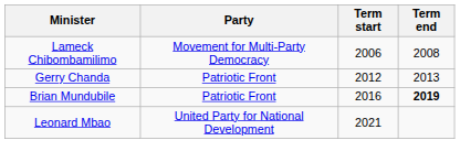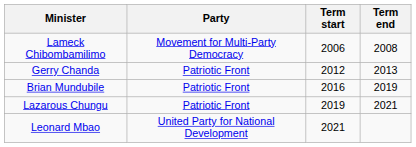Brian Mundubile | Term end: bold -> normal
+ row: Lazarous Chungu | Patriotic Front | 2019 | 2021
